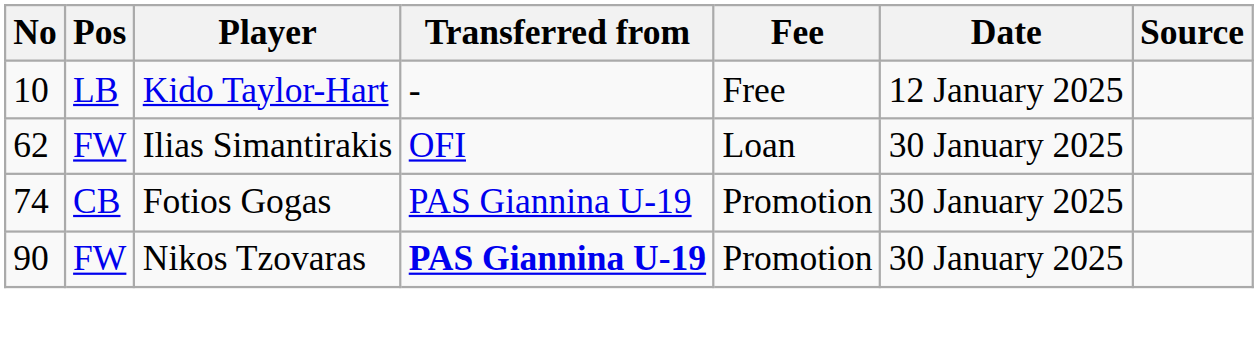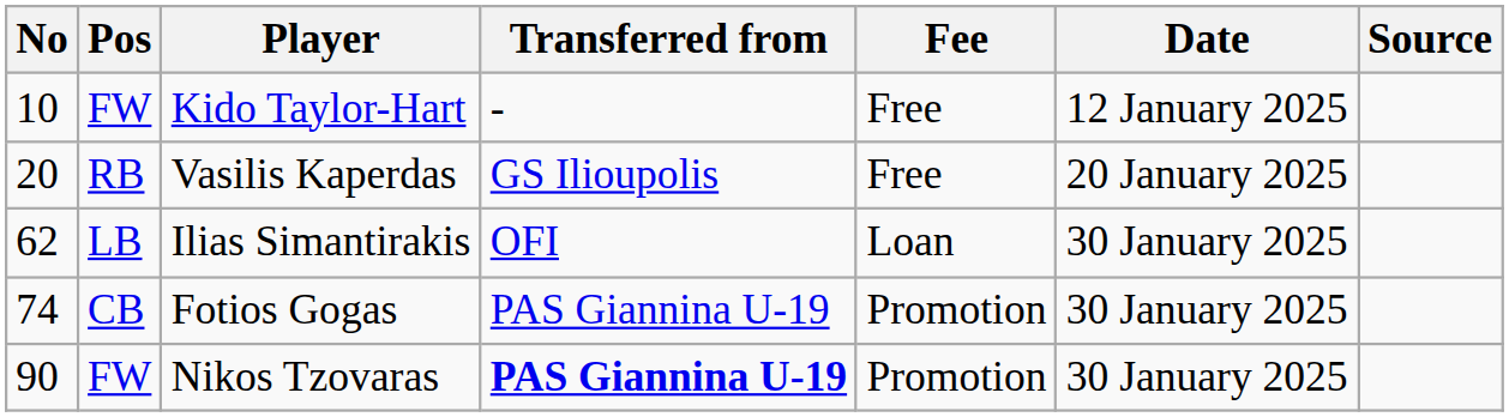Kido Taylor-Hart | Pos: LB -> FW
+ row: 20 | RB | Vasilis Kaperdas | GS Ilioupolis | Free | 20 January 2025
Ilias Simantirakis | Pos: FW -> LB
